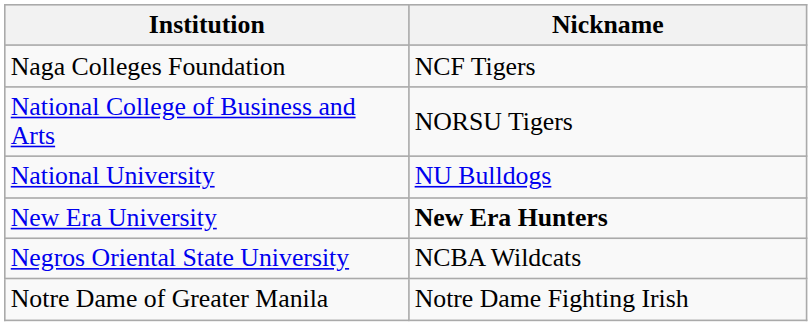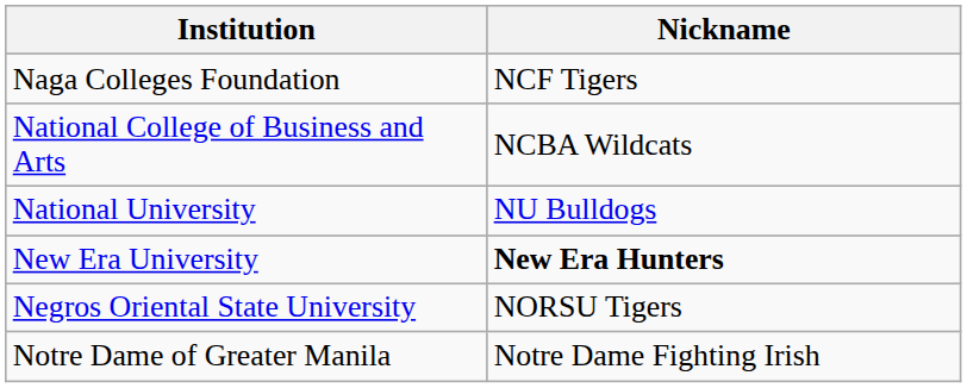National College of Business and Arts | Nickname: NORSU Tigers -> NCBA Wildcats
Negros Oriental State University | Nickname: NCBA Wildcats -> NORSU Tigers
